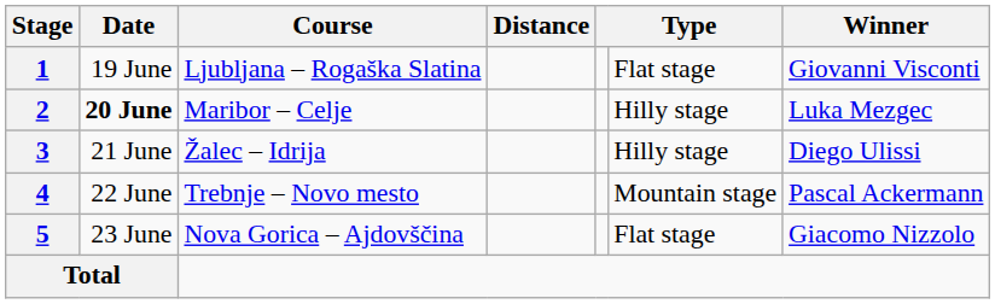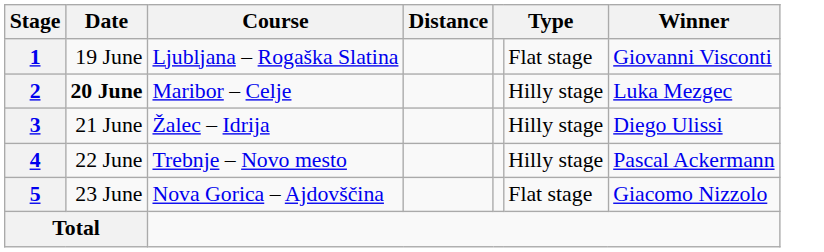4 | column 6: Mountain stage -> Hilly stage
